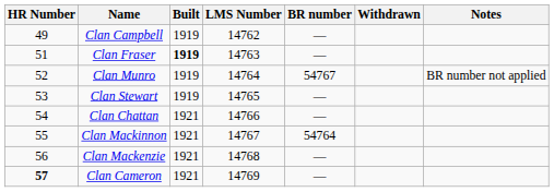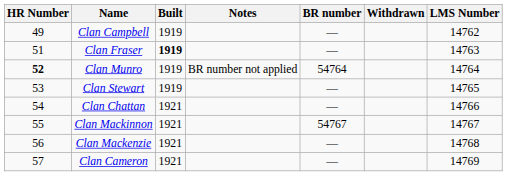columns swapped: LMS Number <-> Notes
Clan Munro | HR Number: normal -> bold
Clan Munro | BR number: 54767 -> 54764
Clan Mackinnon | BR number: 54764 -> 54767
Clan Cameron | HR Number: bold -> normal
